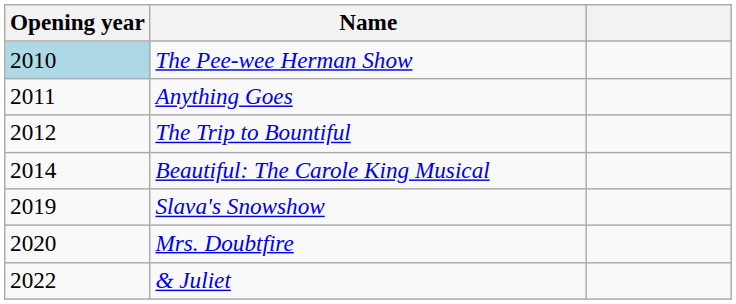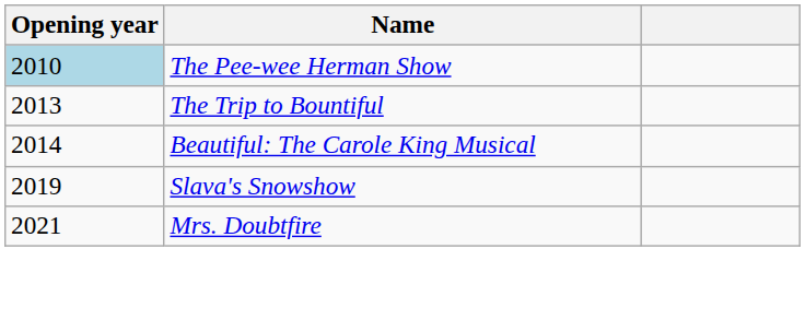- row: 2011 | Anything Goes
The Trip to Bountiful | Opening year: 2012 -> 2013
Mrs. Doubtfire | Opening year: 2020 -> 2021
- row: 2022 | & Juliet
